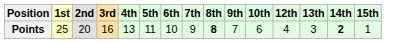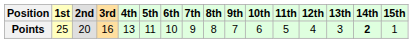+ column: 11th | 5
Points | 8th: bold -> normal
